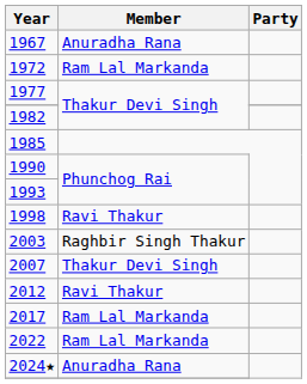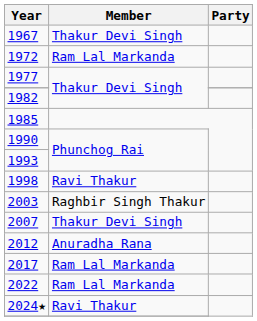1967 | Member: Anuradha Rana -> Thakur Devi Singh
2012 | Member: Ravi Thakur -> Anuradha Rana
2024★ | Member: Anuradha Rana -> Ravi Thakur
